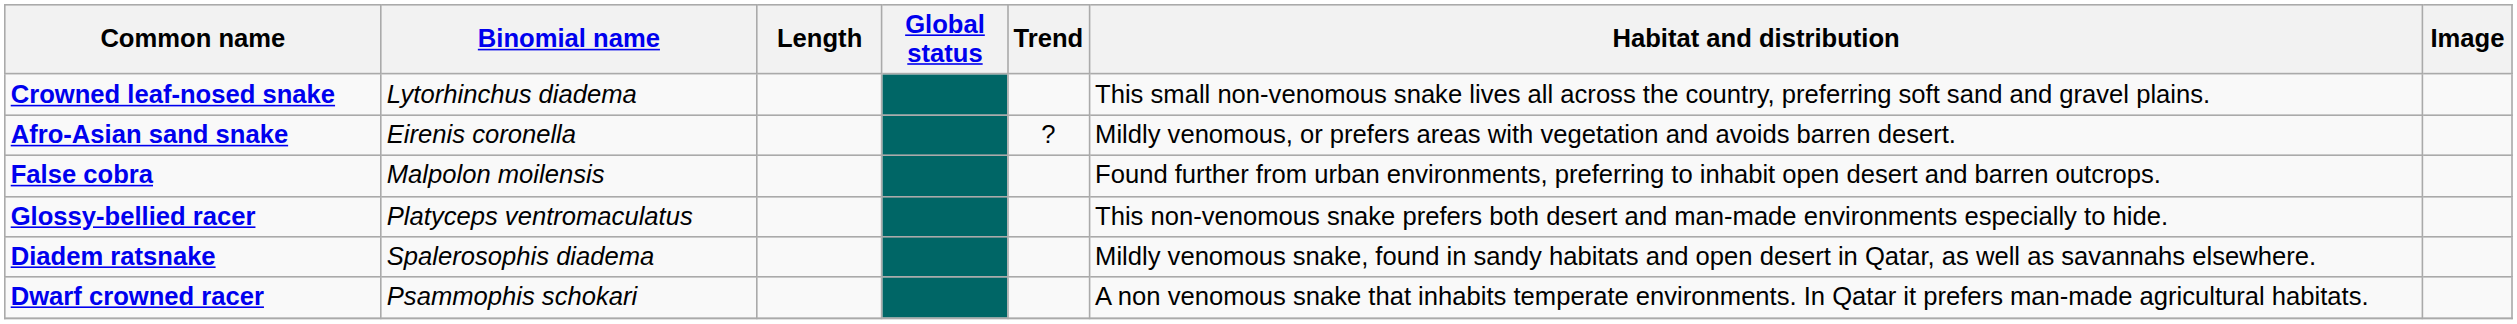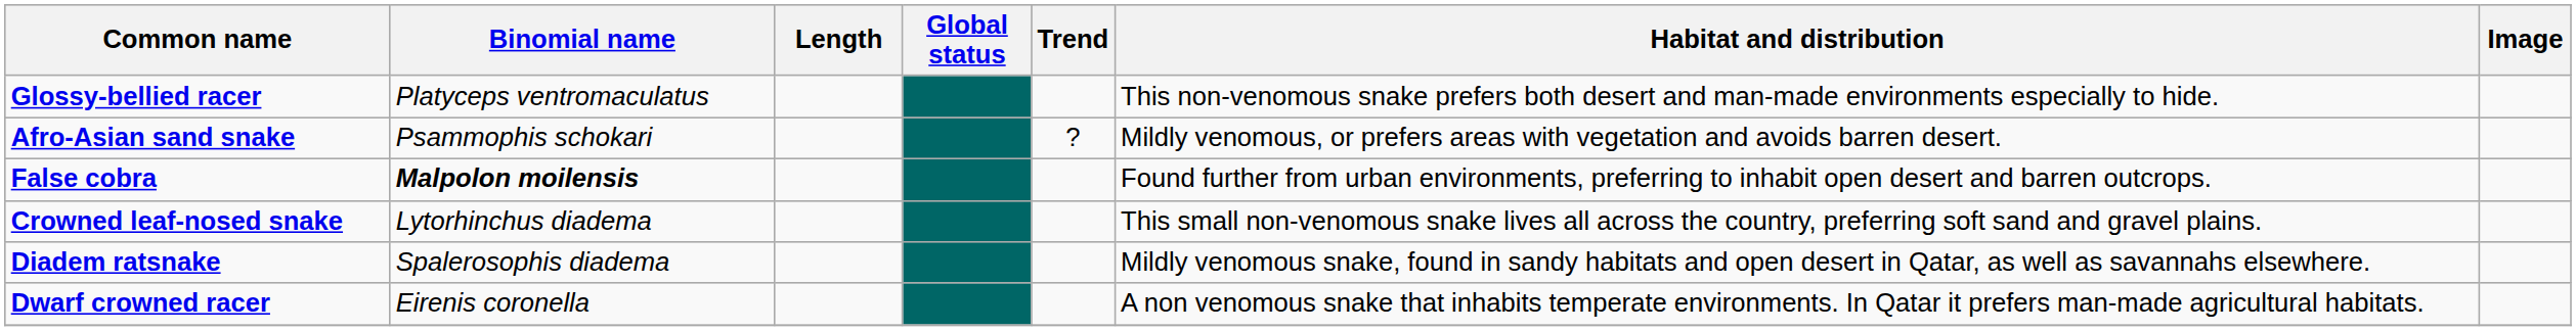rows swapped: Glossy-bellied racer <-> Crowned leaf-nosed snake
Afro-Asian sand snake | Binomial name: Eirenis coronella -> Psammophis schokari
False cobra | Binomial name: normal -> bold
Dwarf crowned racer | Binomial name: Psammophis schokari -> Eirenis coronella
